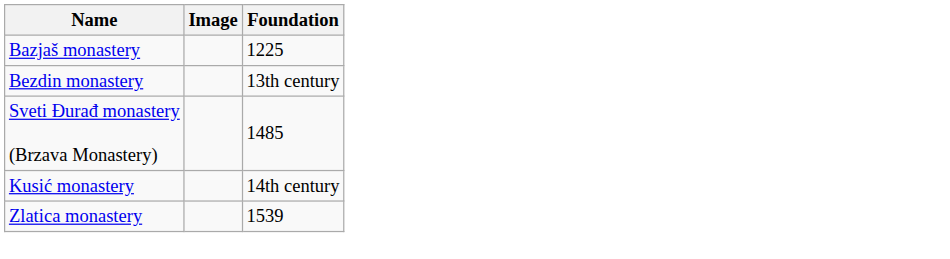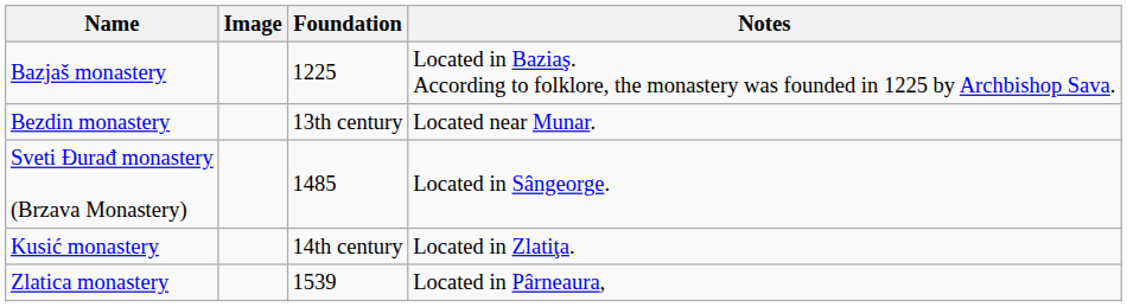+ column: Notes | Located in Baziaş. According to folklore, the monastery was founded in 1225 by Archbishop Sava. | Located near Munar. | Located in Sângeorge. | Located in Zlatiţa. | Located in Pârneaura,
